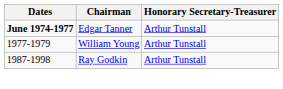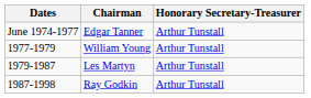Edgar Tanner | Dates: bold -> normal
+ row: 1979-1987 | Les Martyn | Arthur Tunstall
